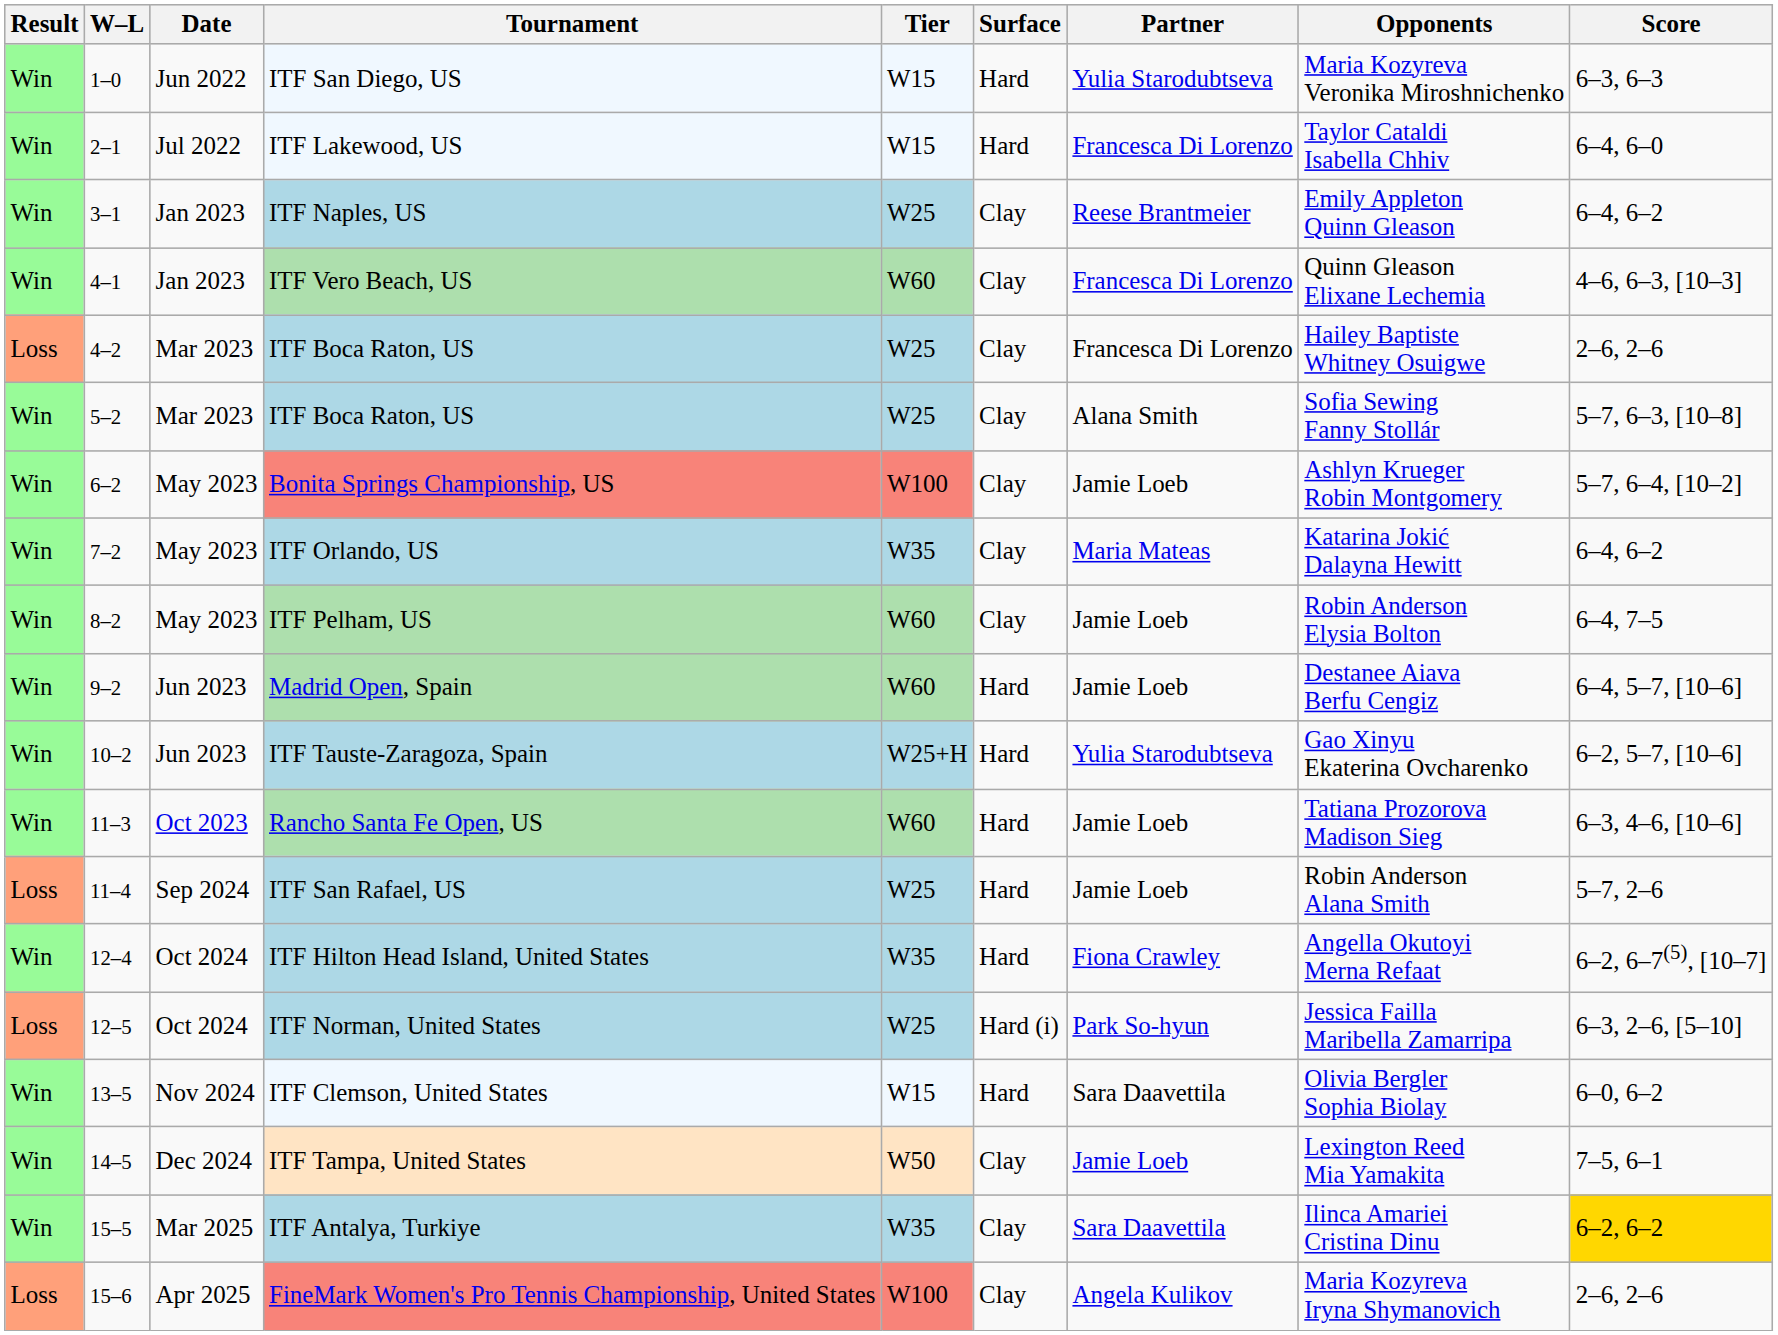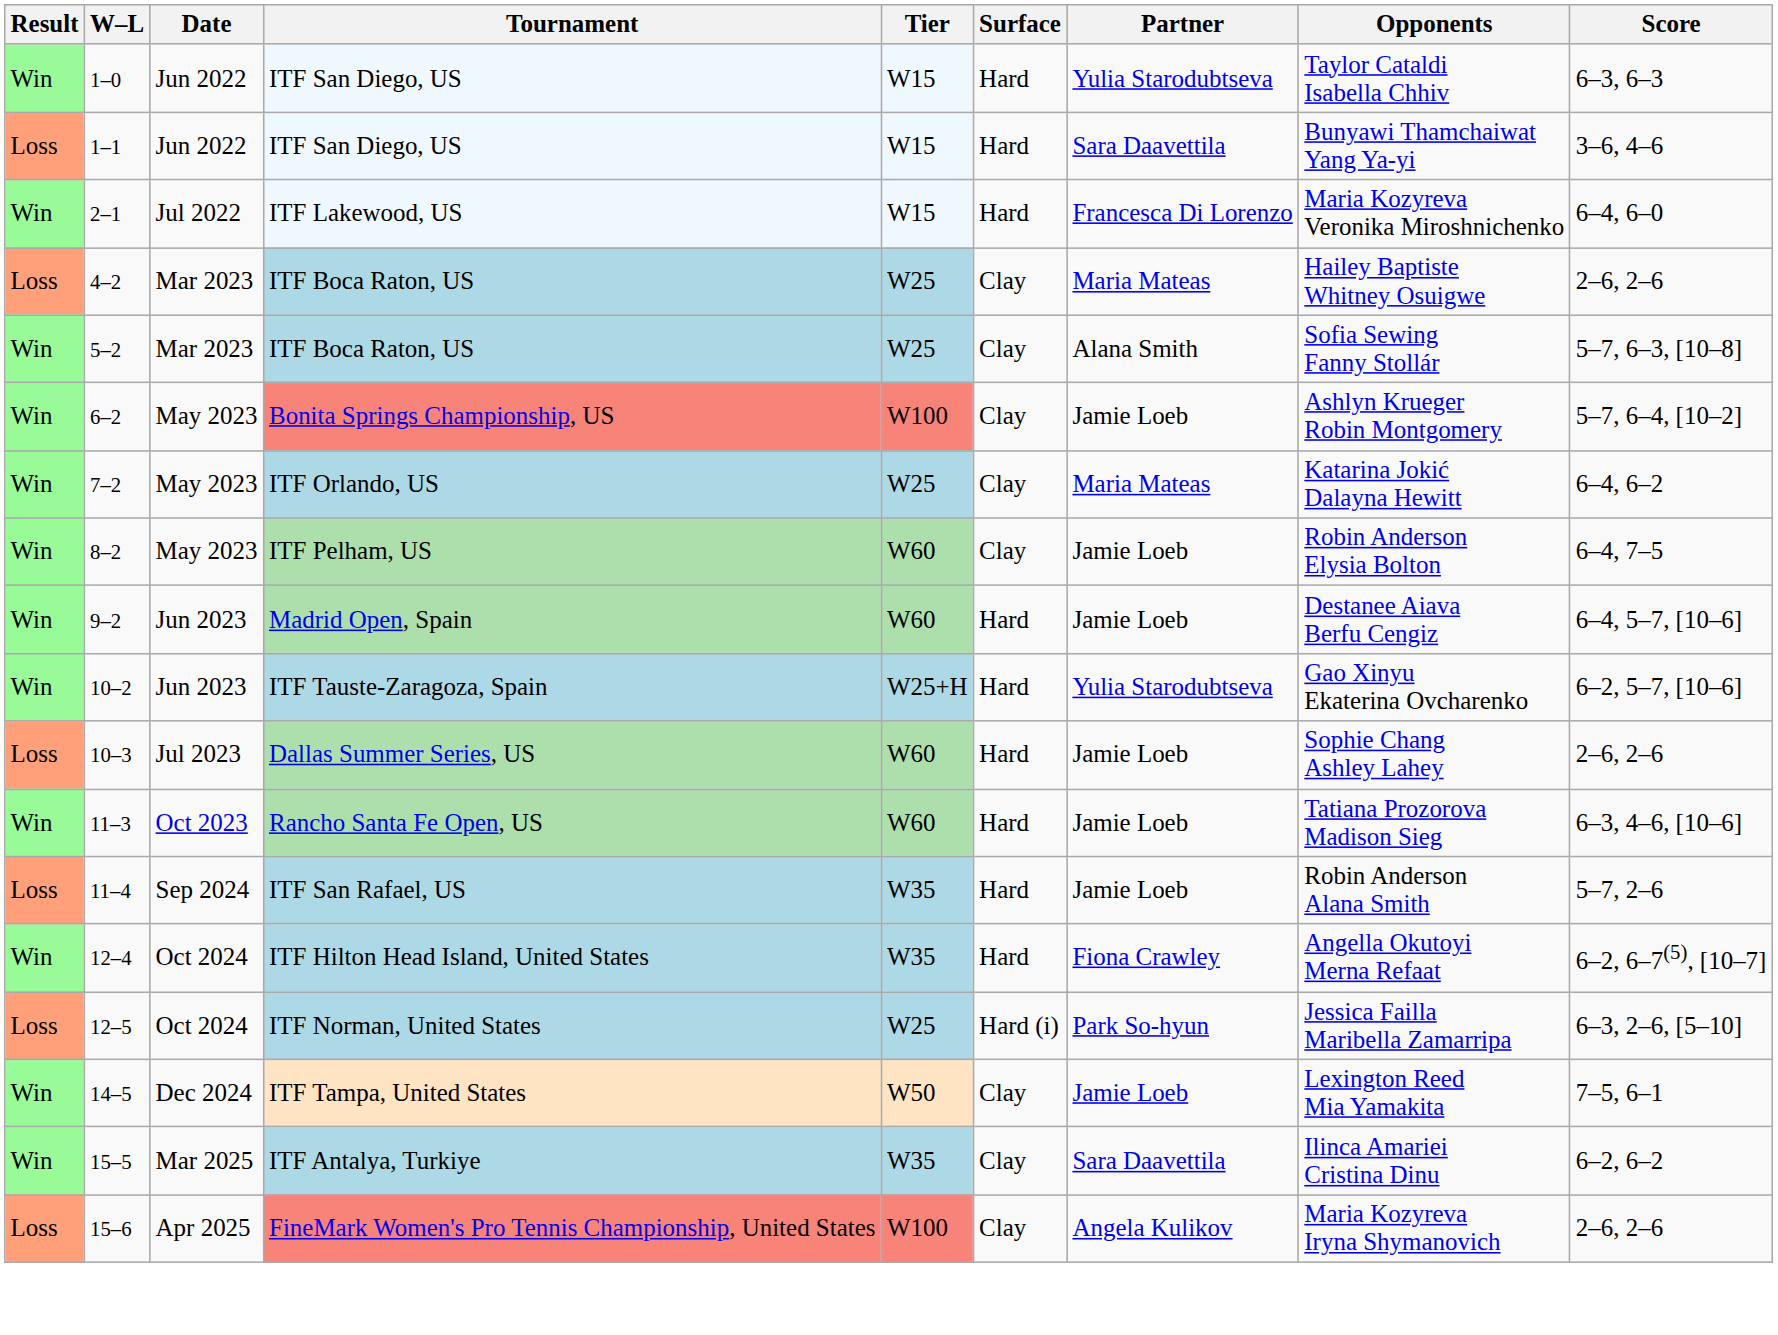1–0 / ITF San Diego, US | Opponents: Maria Kozyreva Veronika Miroshnichenko -> Taylor Cataldi Isabella Chhiv
+ row: Loss | 1–1 | Jun 2022 | ITF San Diego, US | W15 | Hard | Sara Daavettila | Bunyawi Thamchaiwat Yang Ya-yi | 3–6, 4–6
ITF Lakewood, US | Opponents: Taylor Cataldi Isabella Chhiv -> Maria Kozyreva Veronika Miroshnichenko
- row: Win | 3–1 | Jan 2023 | ITF Naples, US | W25 | Clay | Reese Brantmeier | Emily Appleton Quinn Gleason | 6–4, 6–2
- row: Win | 4–1 | Jan 2023 | ITF Vero Beach, US | W60 | Clay | Francesca Di Lorenzo | Quinn Gleason Elixane Lechemia | 4–6, 6–3, [10–3]
4–2 / ITF Boca Raton, US | Partner: Francesca Di Lorenzo -> Maria Mateas
ITF Orlando, US | Tier: W35 -> W25
+ row: Loss | 10–3 | Jul 2023 | Dallas Summer Series, US | W60 | Hard | Jamie Loeb | Sophie Chang Ashley Lahey | 2–6, 2–6
ITF San Rafael, US | Tier: W25 -> W35
- row: Win | 13–5 | Nov 2024 | ITF Clemson, United States | W15 | Hard | Sara Daavettila | Olivia Bergler Sophia Biolay | 6–0, 6–2
ITF Antalya, Turkiye | Score: gold background -> no background
